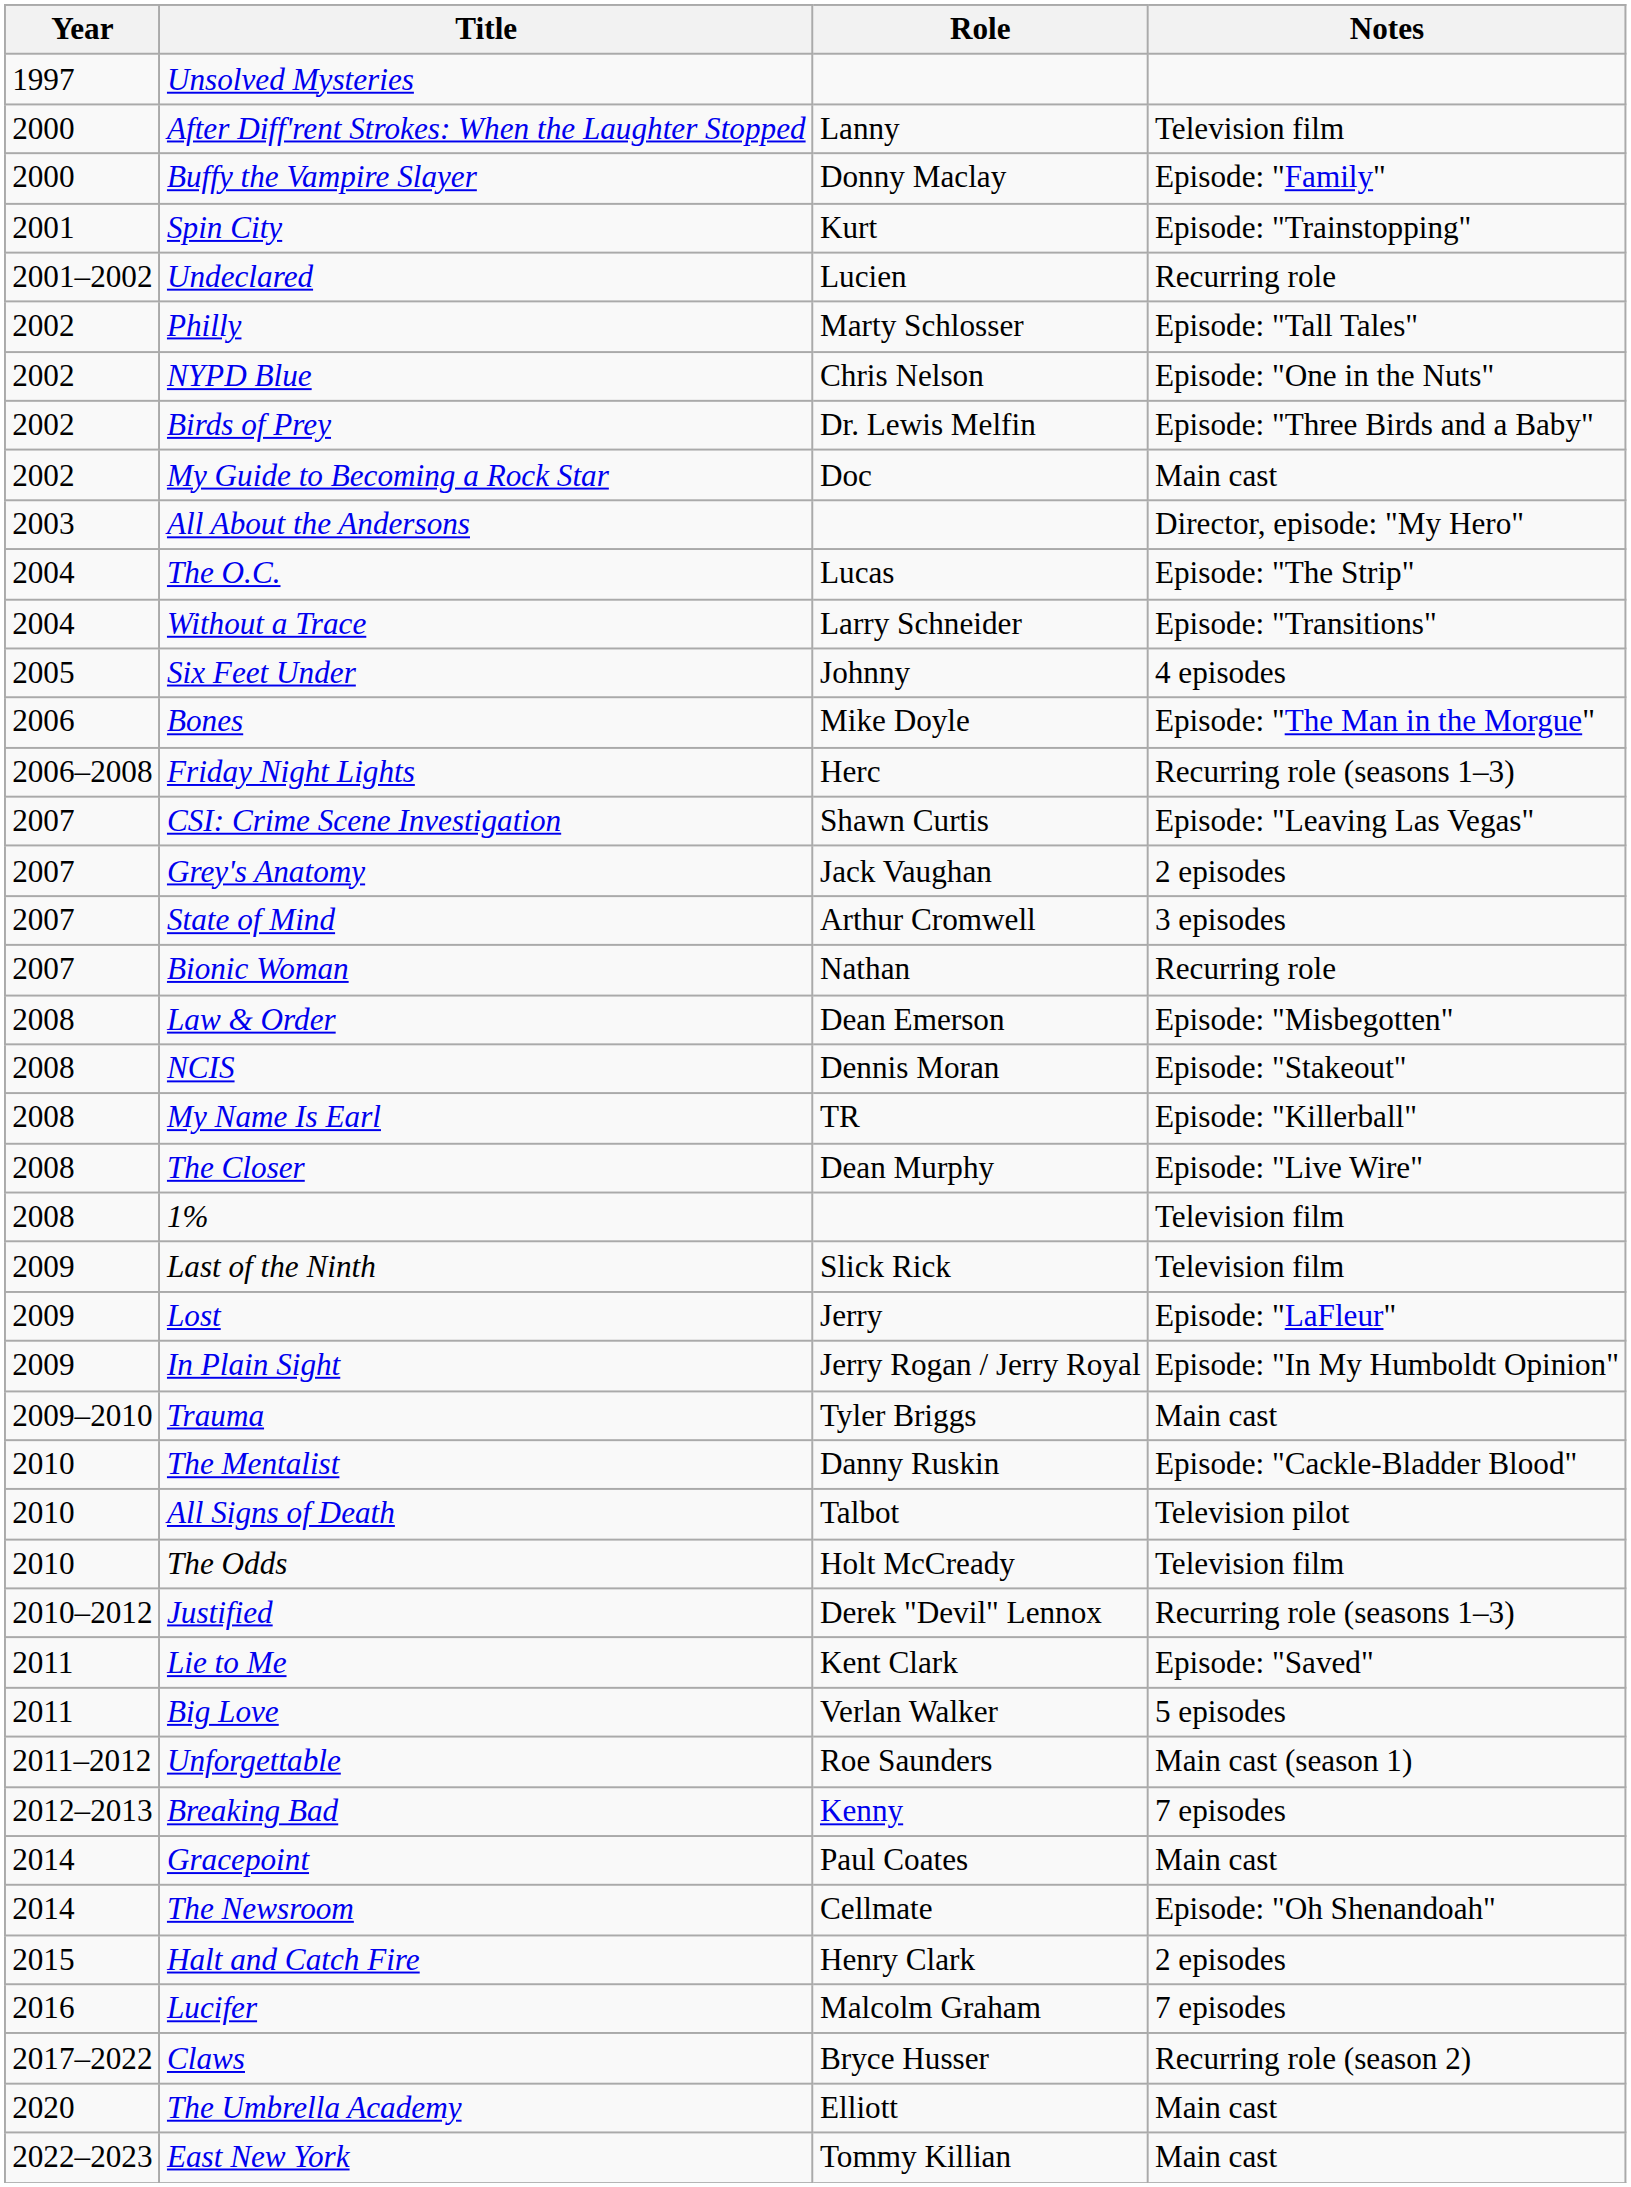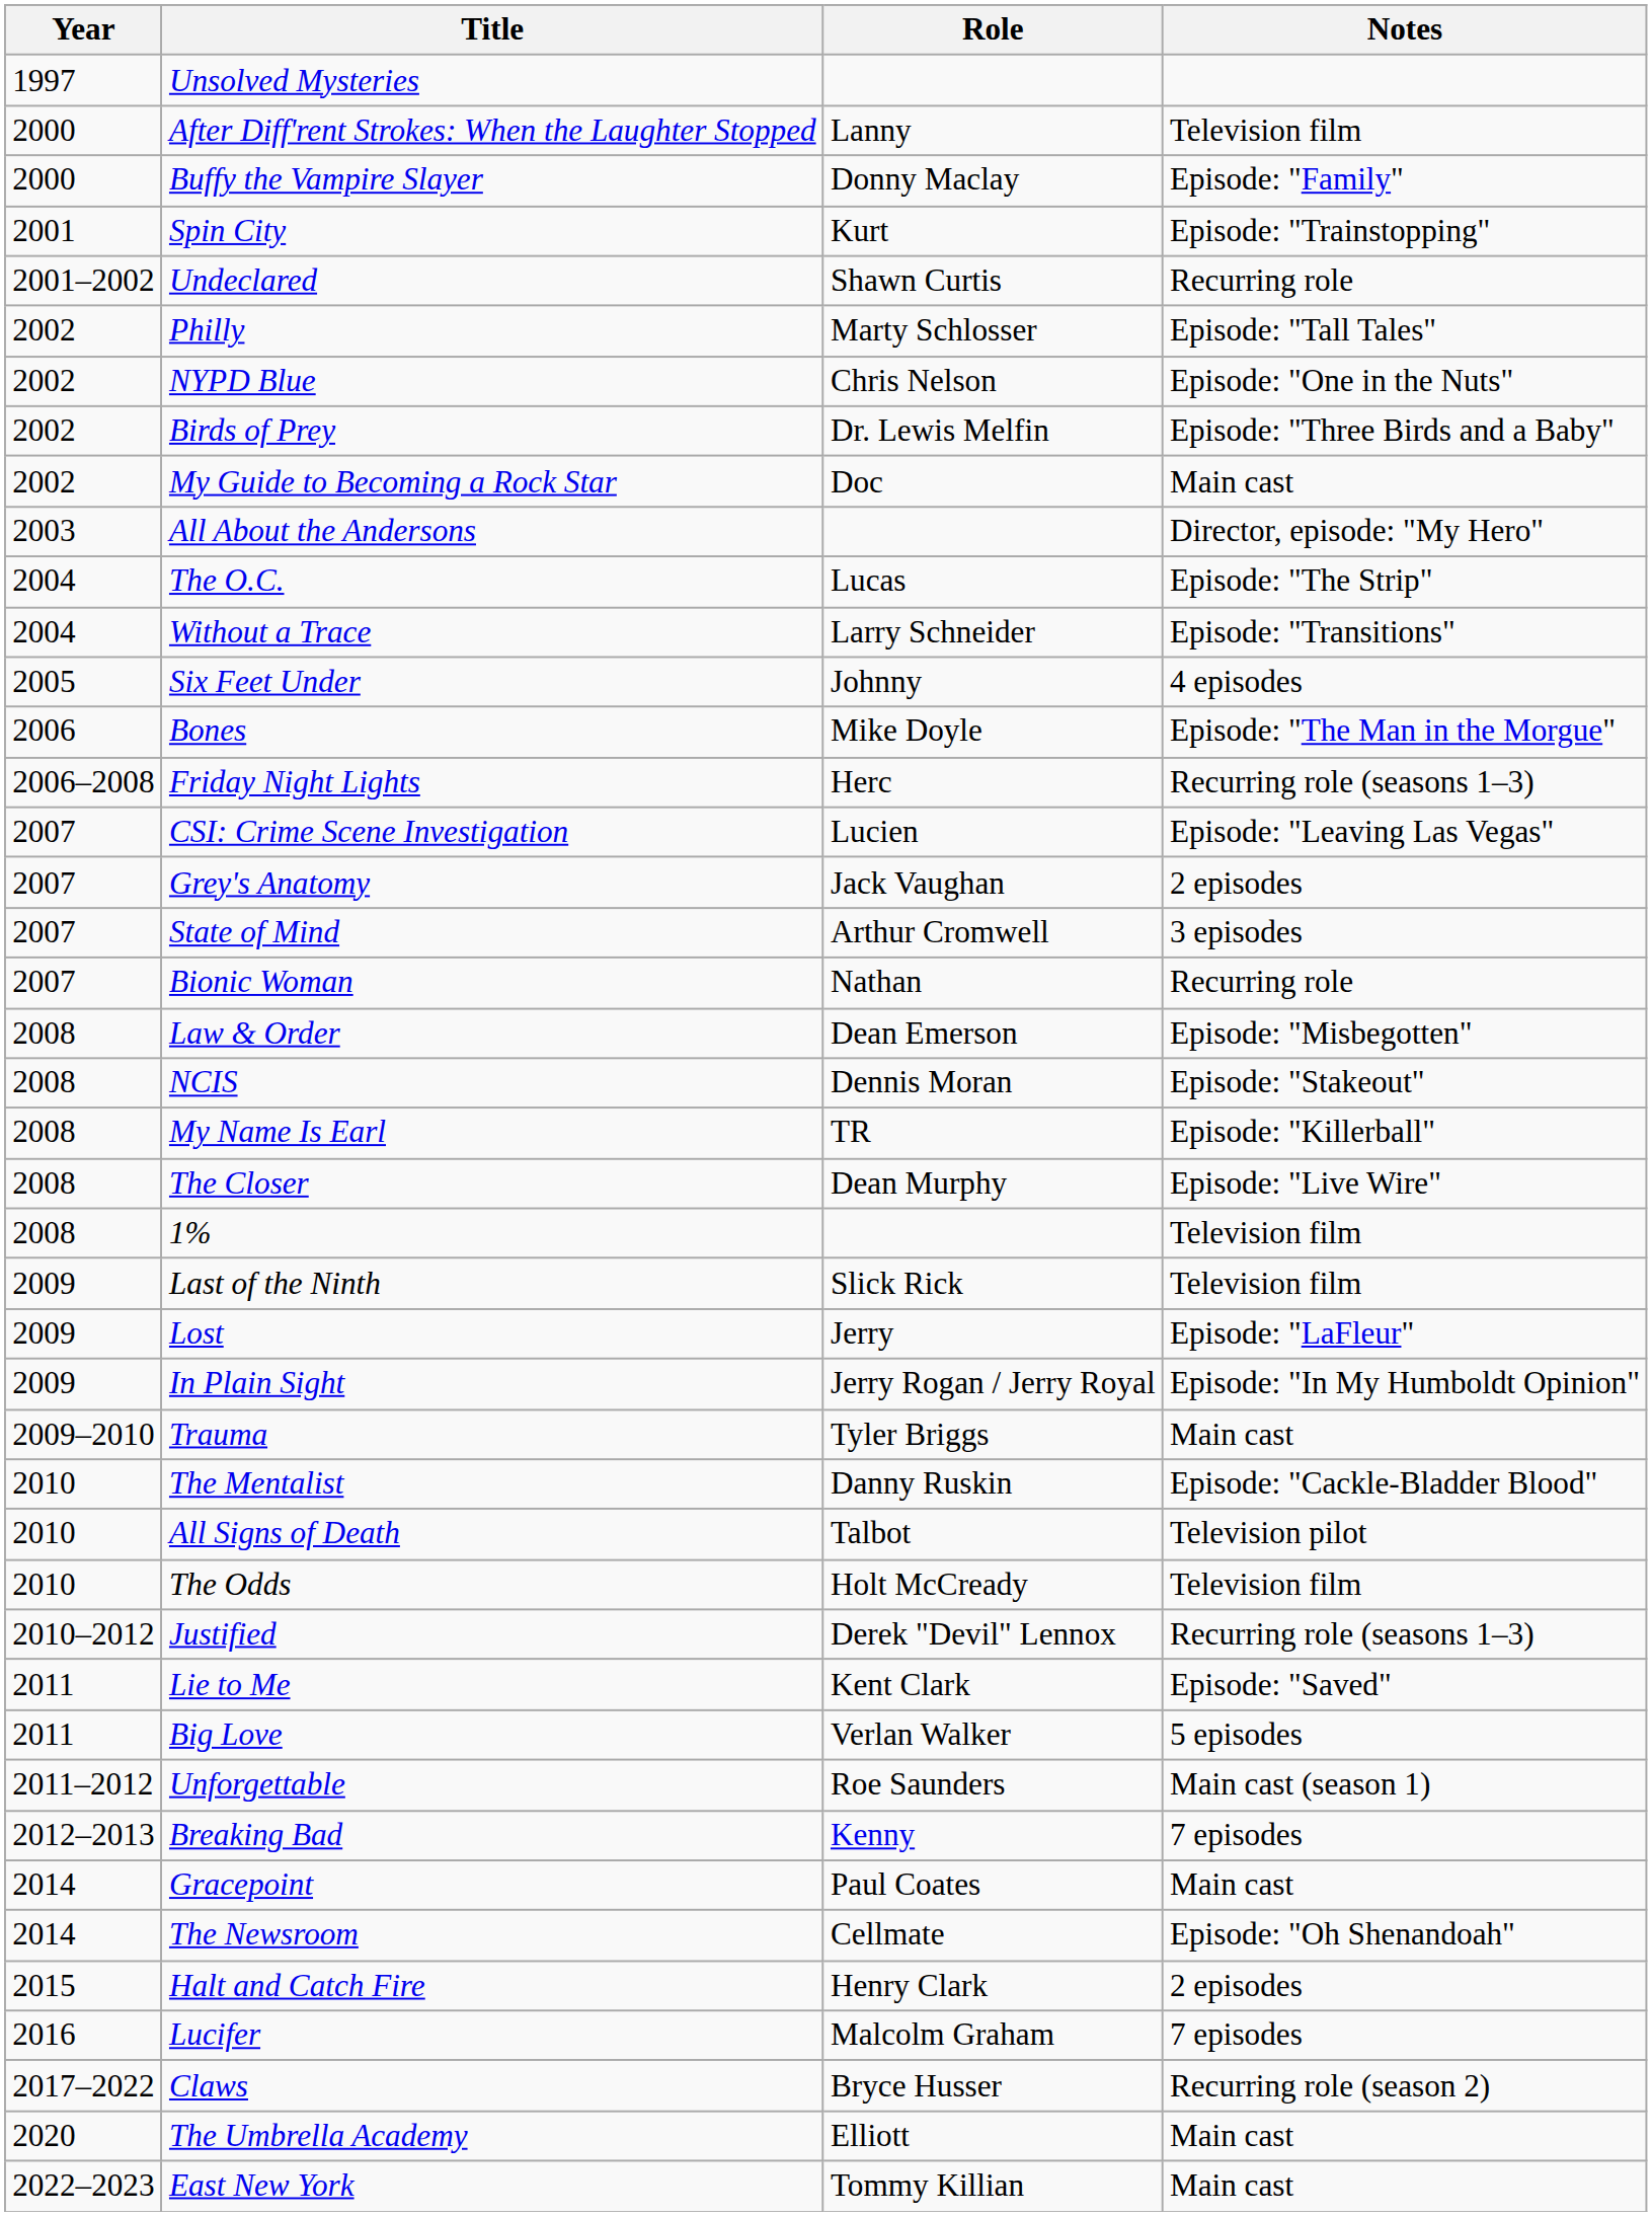Undeclared | Role: Lucien -> Shawn Curtis
CSI: Crime Scene Investigation | Role: Shawn Curtis -> Lucien
